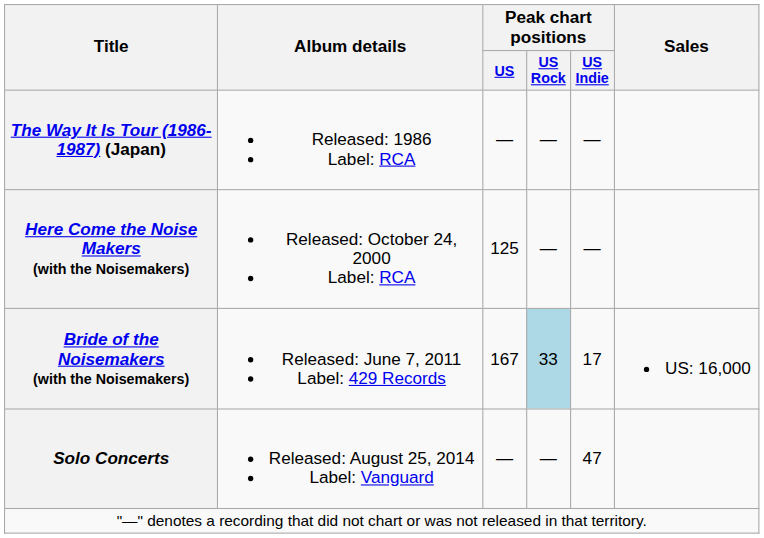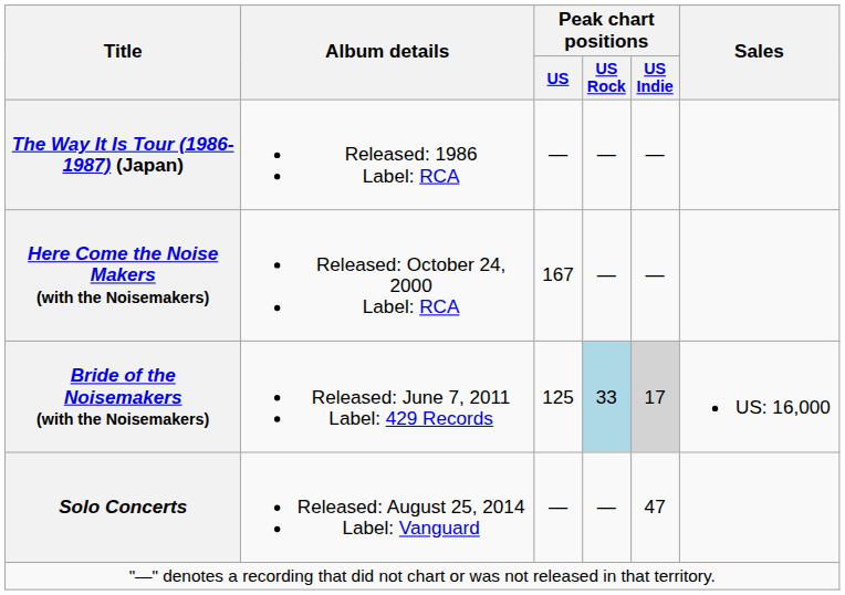Here Come the Noise Makers (with the Noisemakers) | Peak chart positions / US: 125 -> 167
Bride of the Noisemakers (with the Noisemakers) | Peak chart positions / US: 167 -> 125
Bride of the Noisemakers (with the Noisemakers) | Peak chart positions / US Indie: no background -> lightgrey background
